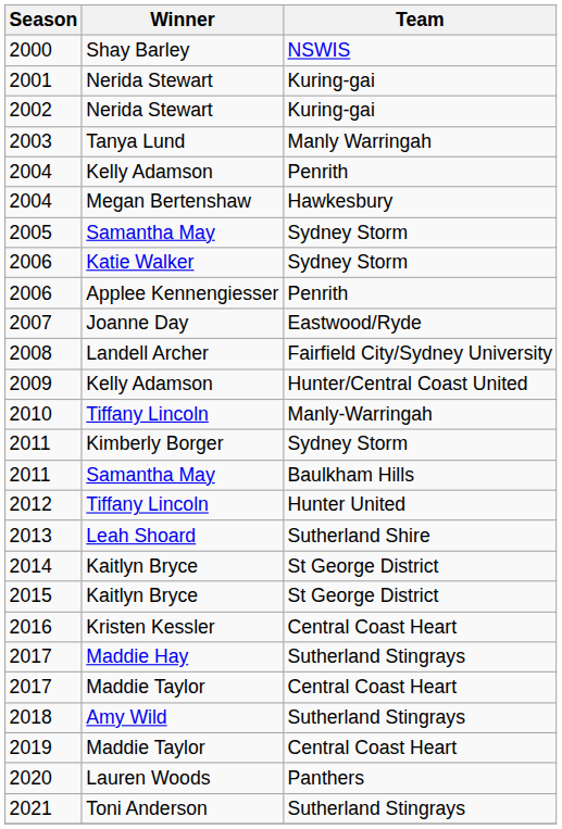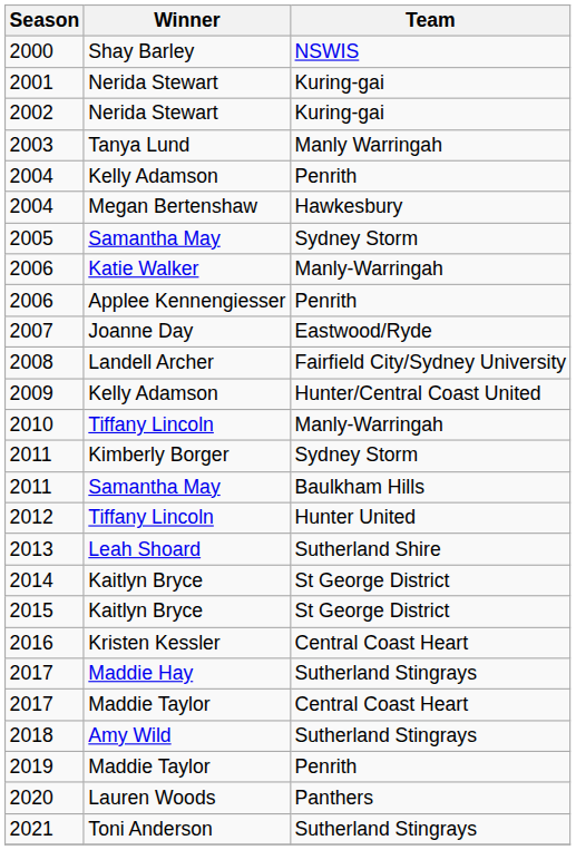2006 / Katie Walker | Team: Sydney Storm -> Manly-Warringah
2019 | Team: Central Coast Heart -> Penrith
